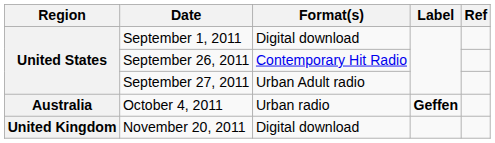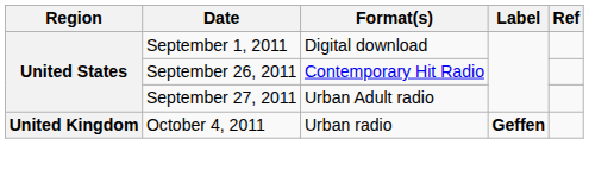October 4, 2011 | Region: Australia -> United Kingdom
- row: United Kingdom | November 20, 2011 | Digital download
